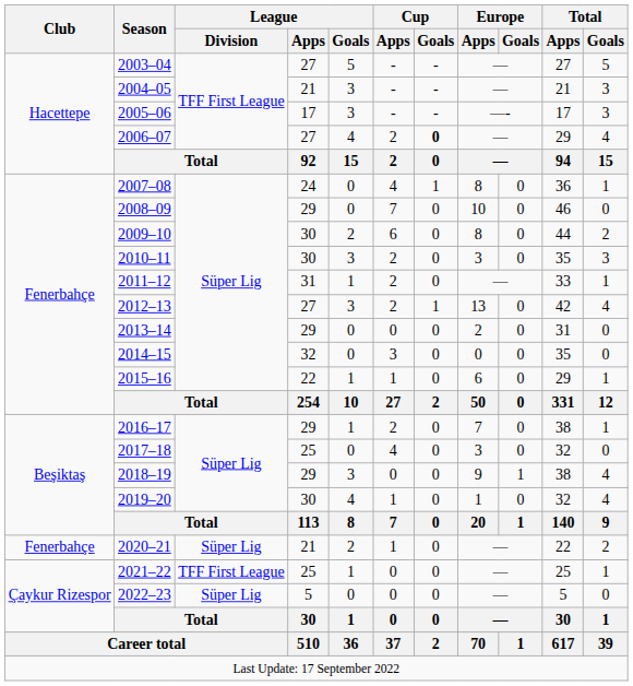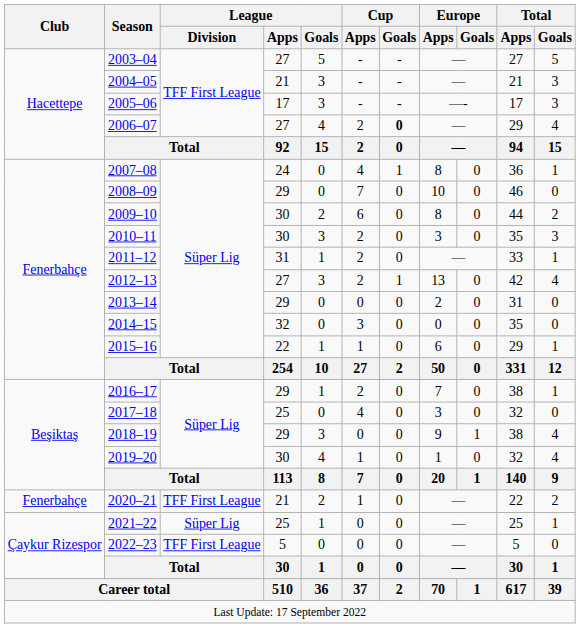2020–21 | League / Division: Süper Lig -> TFF First League
2021–22 | League / Division: TFF First League -> Süper Lig
2022–23 | League / Division: Süper Lig -> TFF First League
